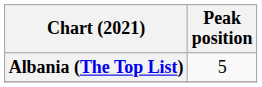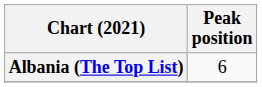Albania (The Top List) | Peak position: 5 -> 6
